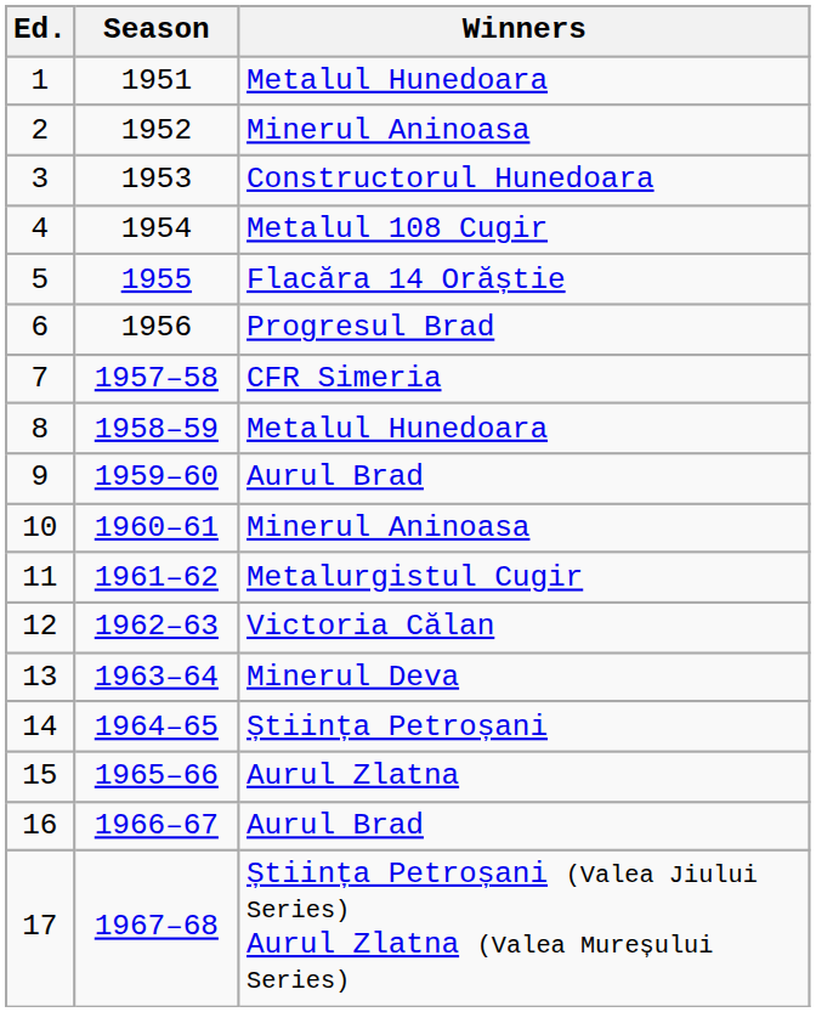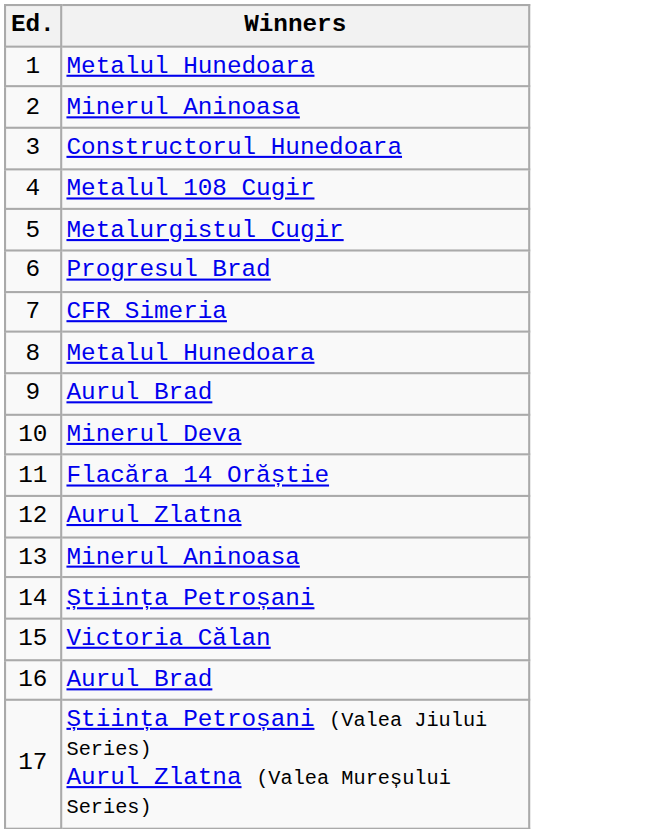- column: Season | 1951 | 1952 | 1953 | 1954 | 1955 | 1956 | 1957–58 | 1958–59 | 1959–60 | 1960–61 | 1961–62 | 1962–63 | 1963–64 | 1964–65 | 1965–66 | 1966–67 | 1967–68
5 | Winners: Flacăra 14 Orăștie -> Metalurgistul Cugir
10 | Winners: Minerul Aninoasa -> Minerul Deva
11 | Winners: Metalurgistul Cugir -> Flacăra 14 Orăștie
12 | Winners: Victoria Călan -> Aurul Zlatna
13 | Winners: Minerul Deva -> Minerul Aninoasa
15 | Winners: Aurul Zlatna -> Victoria Călan
